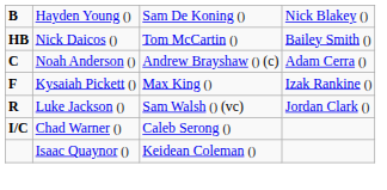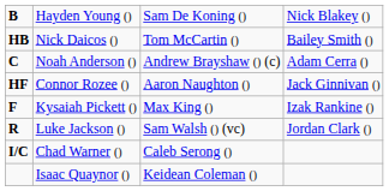+ row: HF | Connor Rozee () | Aaron Naughton () | Jack Ginnivan ()
